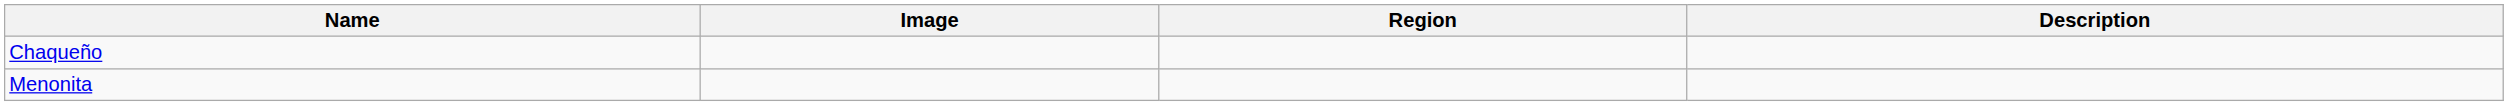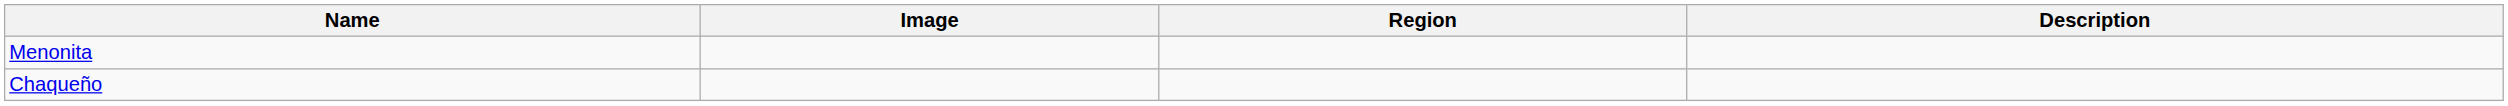rows swapped: Chaqueño <-> Menonita
